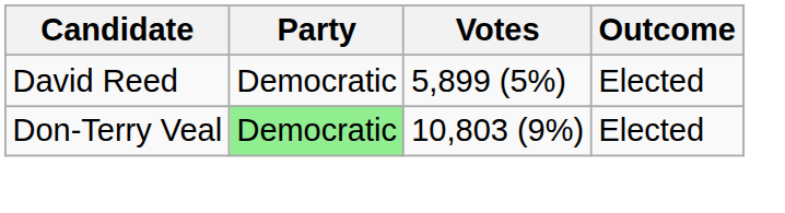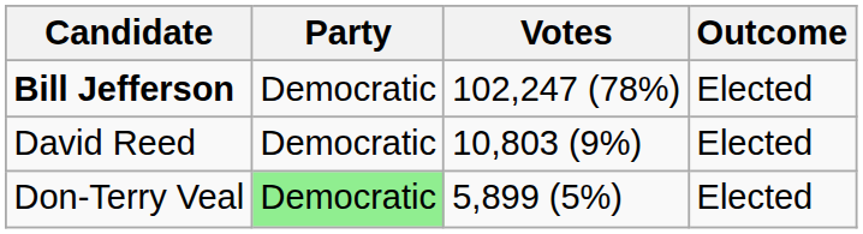+ row: Bill Jefferson | Democratic | 102,247 (78%) | Elected
David Reed | Votes: 5,899 (5%) -> 10,803 (9%)
Don-Terry Veal | Votes: 10,803 (9%) -> 5,899 (5%)
